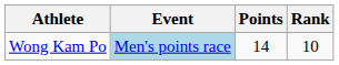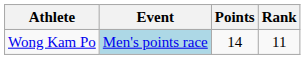Wong Kam Po | Rank: 10 -> 11
